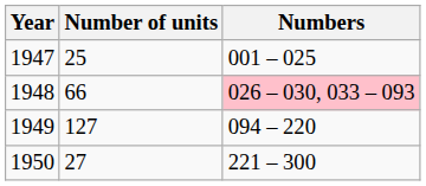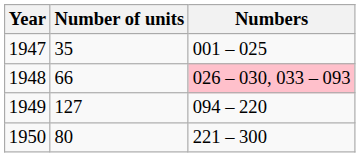1947 | Number of units: 25 -> 35
1950 | Number of units: 27 -> 80
